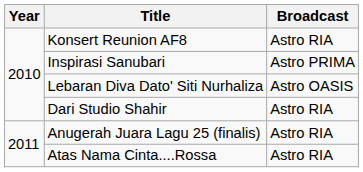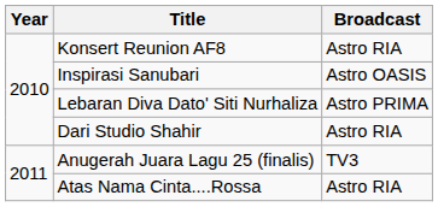Inspirasi Sanubari | Broadcast: Astro PRIMA -> Astro OASIS
Lebaran Diva Dato' Siti Nurhaliza | Broadcast: Astro OASIS -> Astro PRIMA
Anugerah Juara Lagu 25 (finalis) | Broadcast: Astro RIA -> TV3
